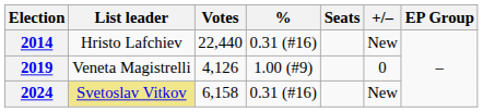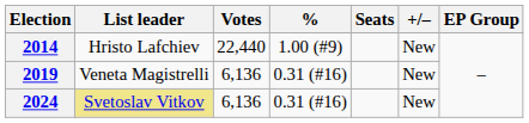2014 | %: 0.31 (#16) -> 1.00 (#9)
2019 | Votes: 4,126 -> 6,136
2019 | %: 1.00 (#9) -> 0.31 (#16)
2019 | +/–: 0 -> New
2024 | Votes: 6,158 -> 6,136
